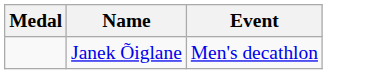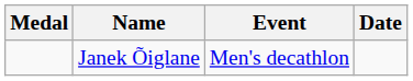+ column: Date
